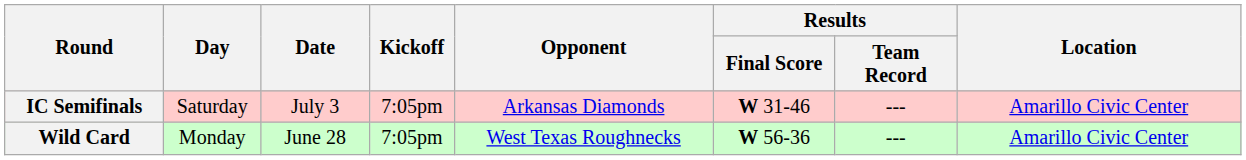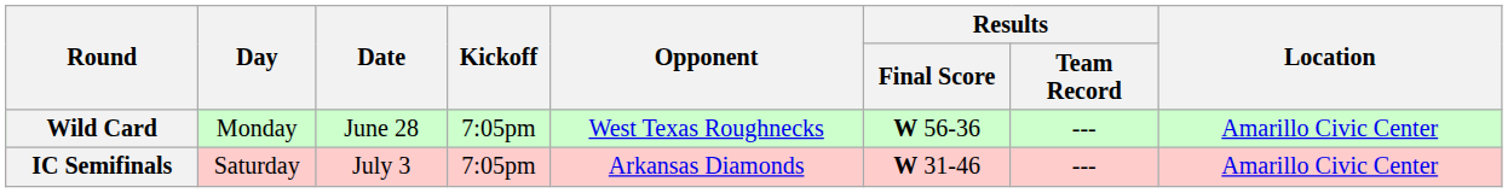rows swapped: Wild Card <-> IC Semifinals
